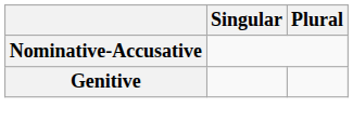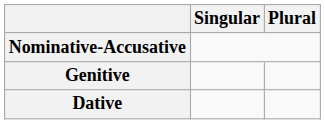+ row: Dative
